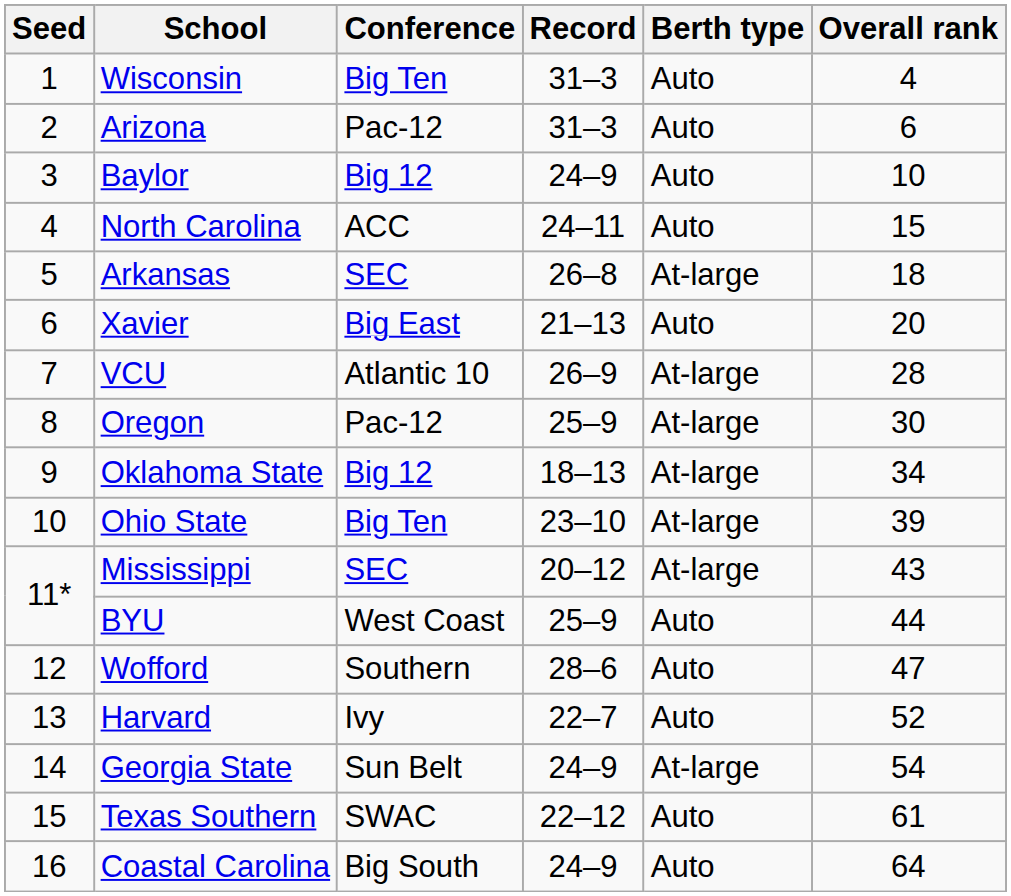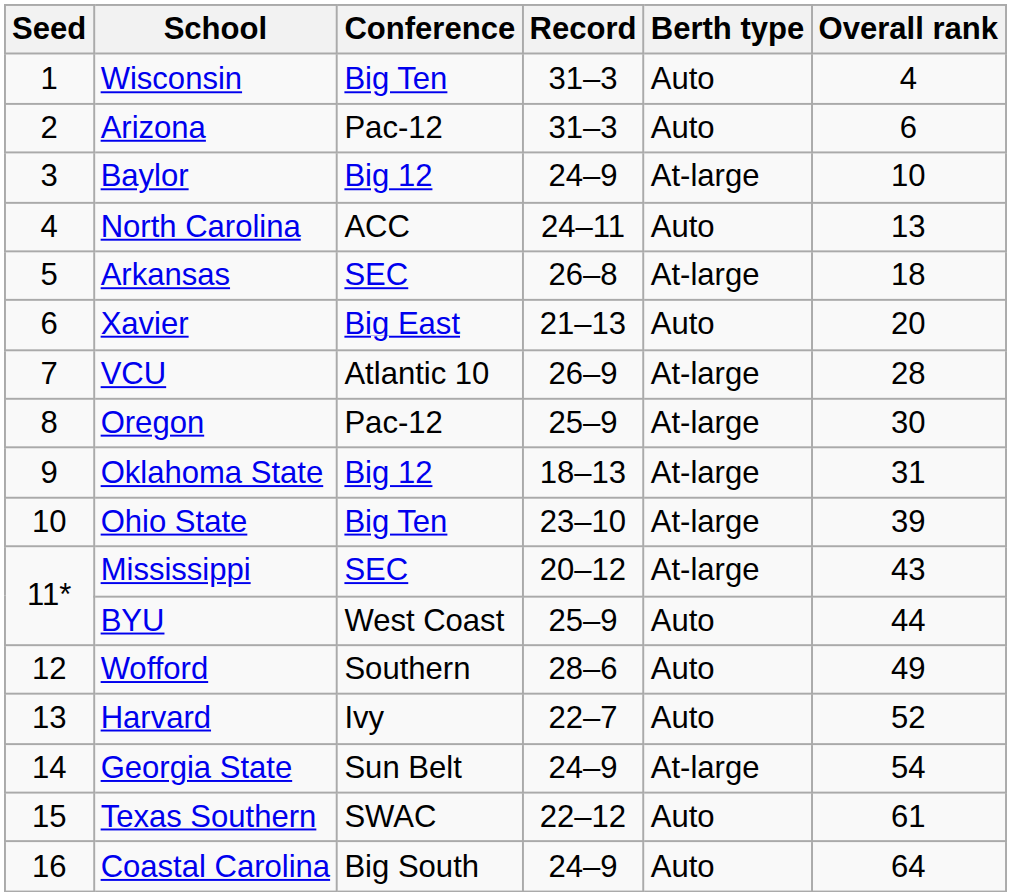Baylor | Berth type: Auto -> At-large
North Carolina | Overall rank: 15 -> 13
Oklahoma State | Overall rank: 34 -> 31
Wofford | Overall rank: 47 -> 49
